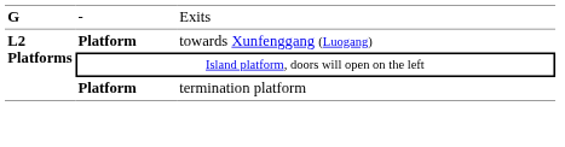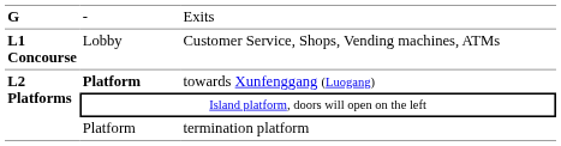+ row: L1 Concourse | Lobby | Customer Service, Shops, Vending machines, ATMs
termination platform | column 2: bold -> normal
